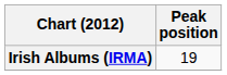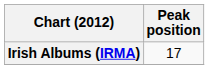Irish Albums (IRMA) | Peak position: 19 -> 17
